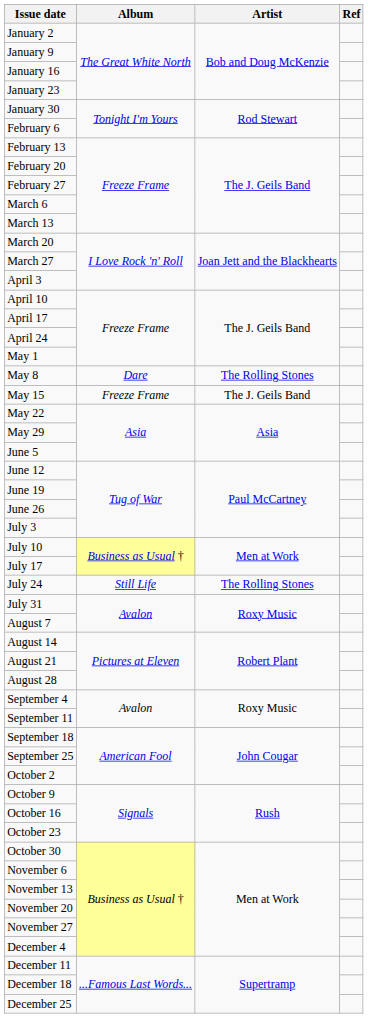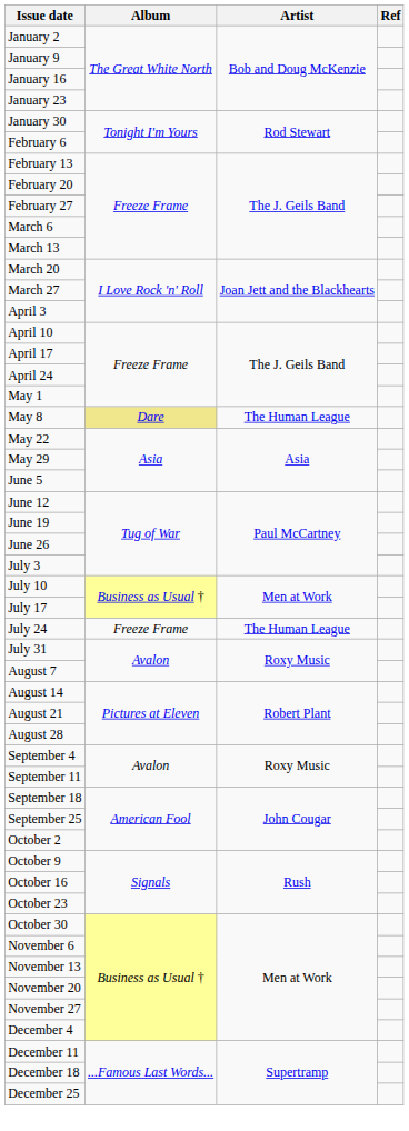May 8 | Album: no background -> khaki background
May 8 | Artist: The Rolling Stones -> The Human League
- row: May 15 | Freeze Frame | The J. Geils Band
July 24 | Album: Still Life -> Freeze Frame
July 24 | Artist: The Rolling Stones -> The Human League
